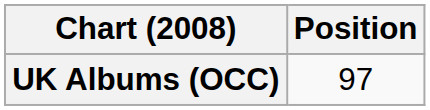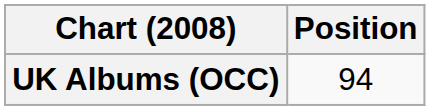UK Albums (OCC) | Position: 97 -> 94
